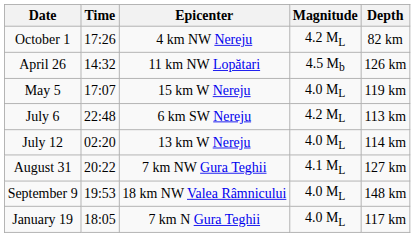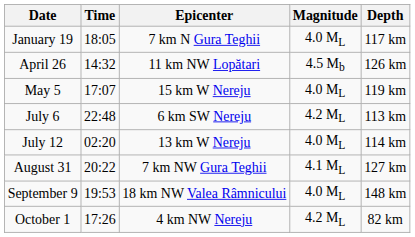rows swapped: January 19 <-> October 1
